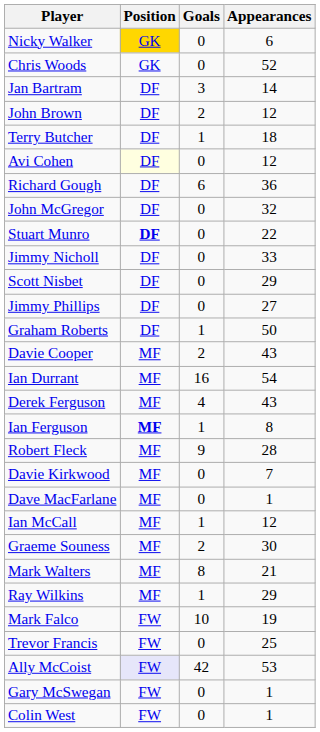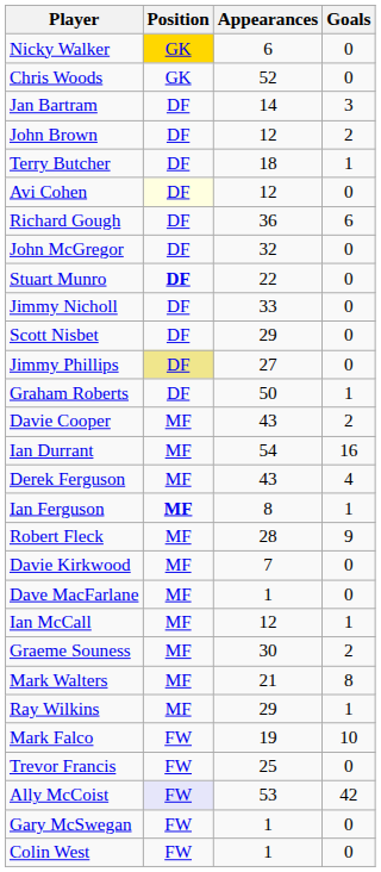columns swapped: Appearances <-> Goals
Jimmy Phillips | Position: no background -> khaki background
